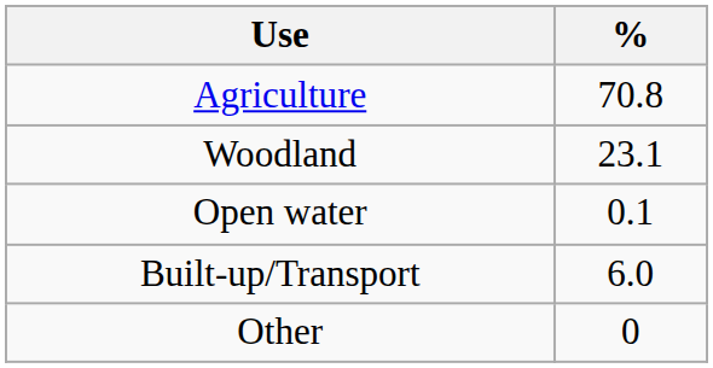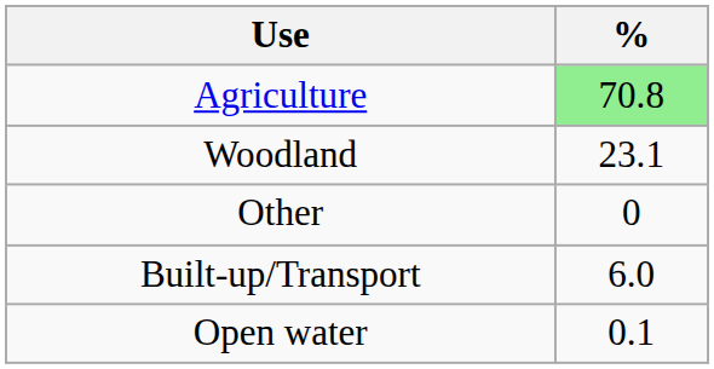Agriculture | %: no background -> lightgreen background
rows swapped: Open water <-> Other
